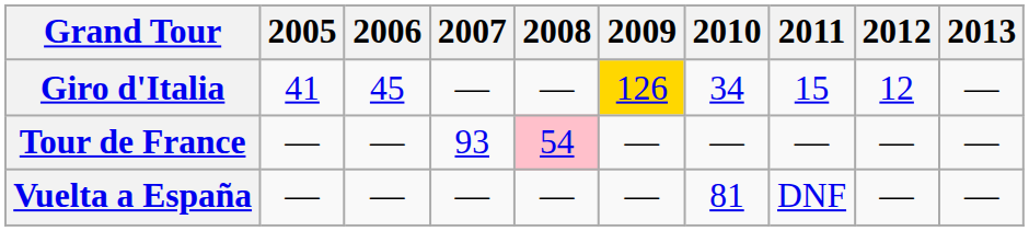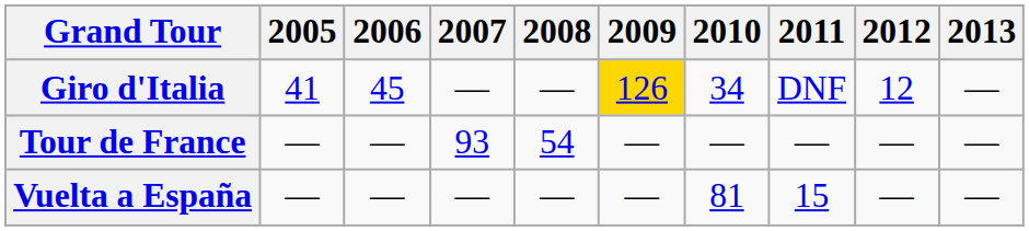Giro d'Italia | 2011: 15 -> DNF
Tour de France | 2008: pink background -> no background
Vuelta a España | 2011: DNF -> 15
